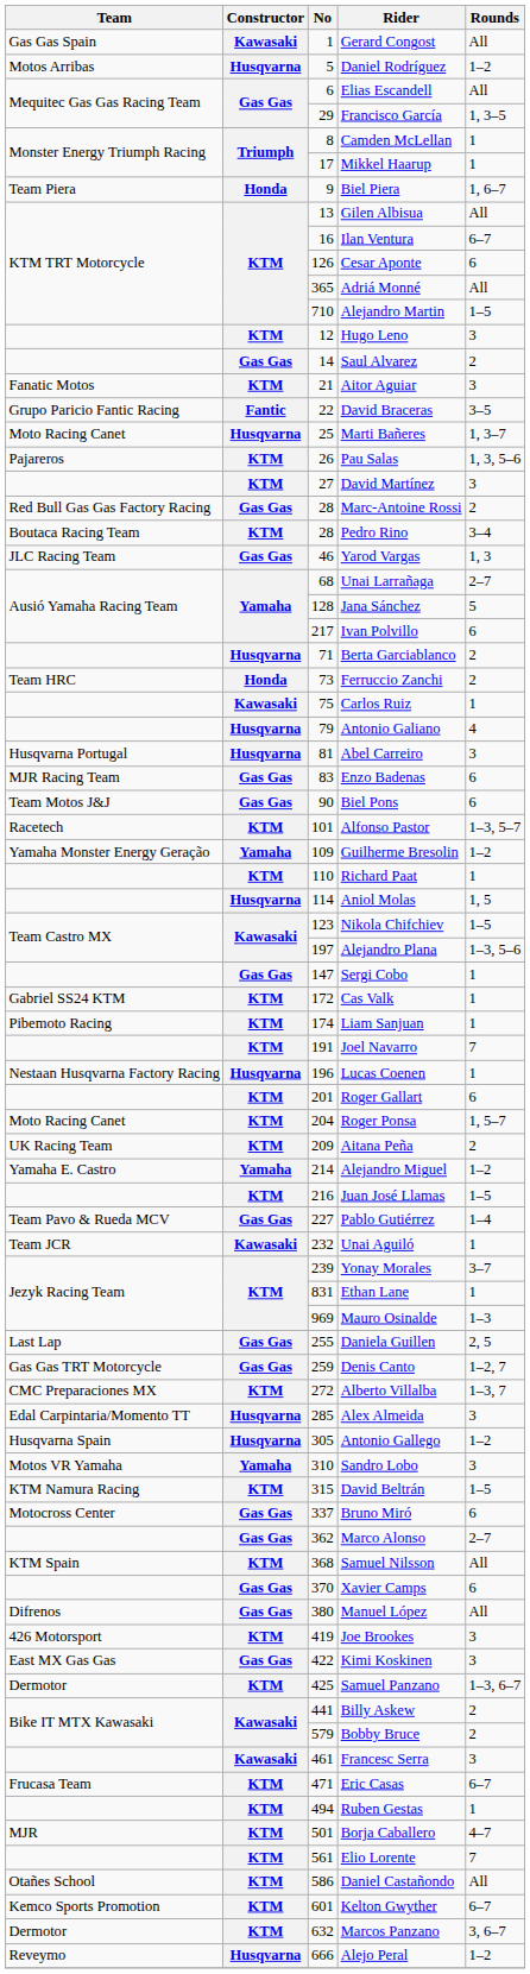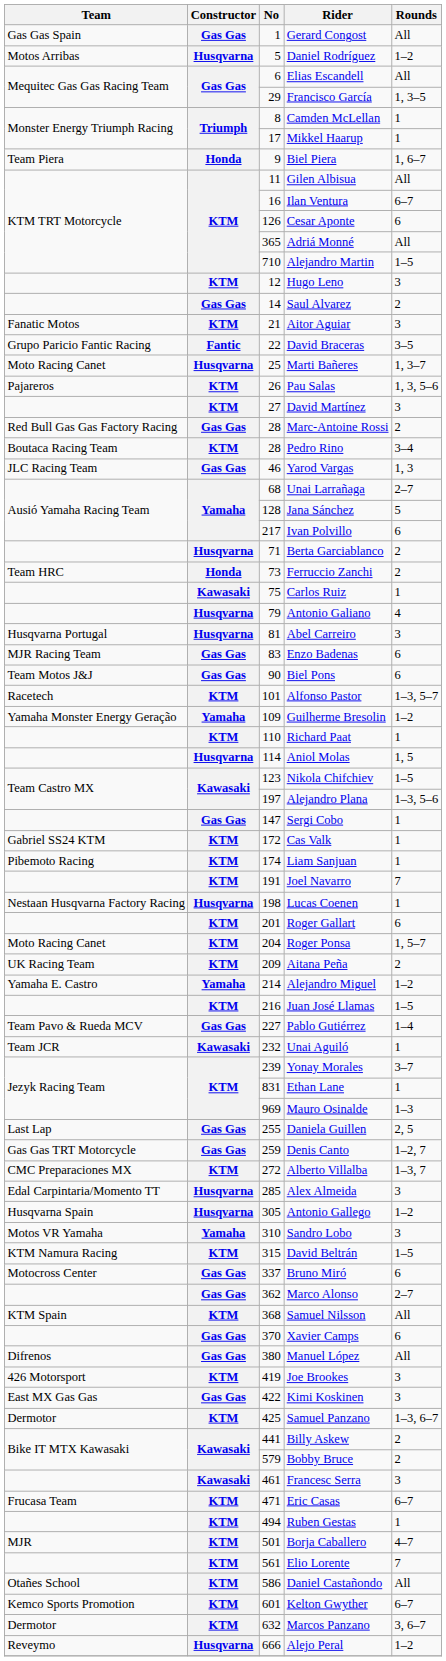Gerard Congost | Constructor: Kawasaki -> Gas Gas
Gilen Albisua | No: 13 -> 11
Lucas Coenen | No: 196 -> 198
